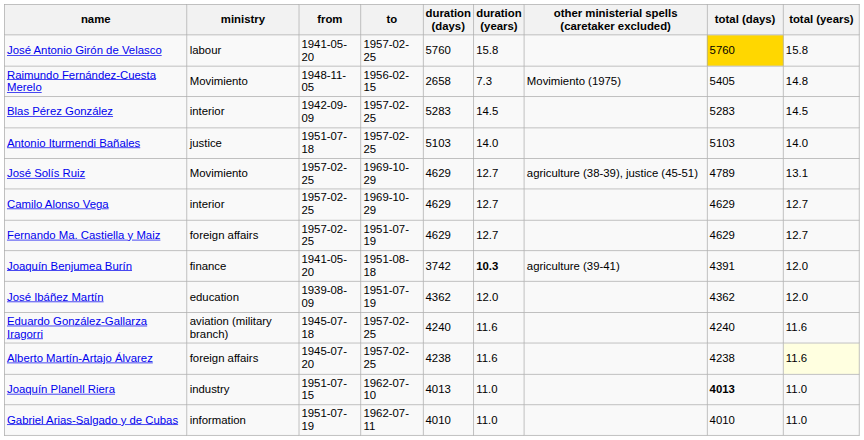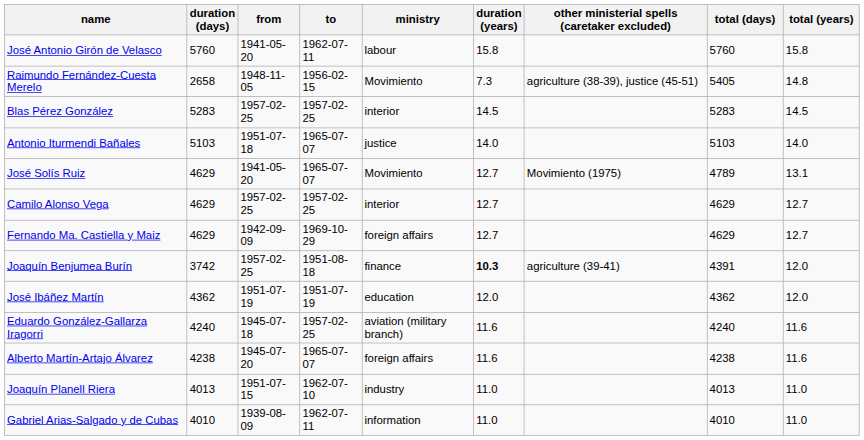columns swapped: ministry <-> duration (days)
José Antonio Girón de Velasco | to: 1957-02-25 -> 1962-07-11
José Antonio Girón de Velasco | total (days): gold background -> no background
Raimundo Fernández-Cuesta Merelo | other ministerial spells (caretaker excluded): Movimiento (1975) -> agriculture (38-39), justice (45-51)
Blas Pérez González | from: 1942-09-09 -> 1957-02-25
Antonio Iturmendi Bañales | to: 1957-02-25 -> 1965-07-07
José Solís Ruiz | from: 1957-02-25 -> 1941-05-20
José Solís Ruiz | to: 1969-10-29 -> 1965-07-07
José Solís Ruiz | other ministerial spells (caretaker excluded): agriculture (38-39), justice (45-51) -> Movimiento (1975)
Camilo Alonso Vega | to: 1969-10-29 -> 1957-02-25
Fernando Ma. Castiella y Maiz | from: 1957-02-25 -> 1942-09-09
Fernando Ma. Castiella y Maiz | to: 1951-07-19 -> 1969-10-29
Joaquín Benjumea Burín | from: 1941-05-20 -> 1957-02-25
José Ibáñez Martín | from: 1939-08-09 -> 1951-07-19
Alberto Martín-Artajo Álvarez | to: 1957-02-25 -> 1965-07-07
Alberto Martín-Artajo Álvarez | total (years): lightyellow background -> no background
Joaquín Planell Riera | total (days): bold -> normal
Gabriel Arias-Salgado y de Cubas | from: 1951-07-19 -> 1939-08-09
